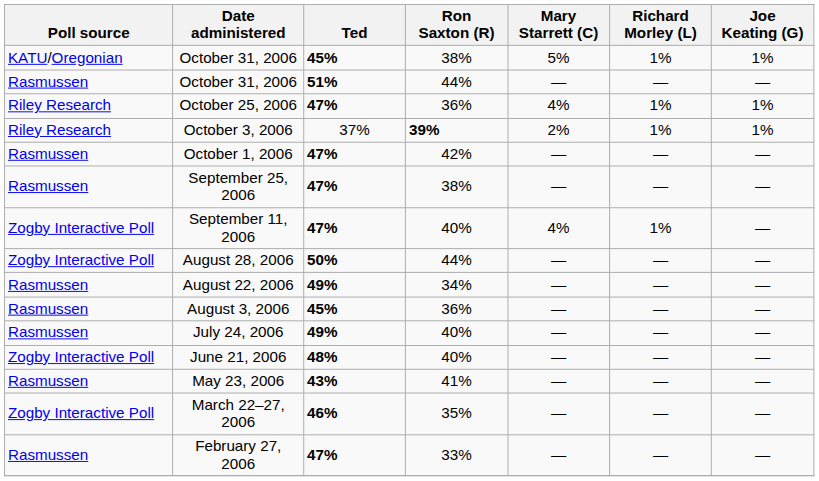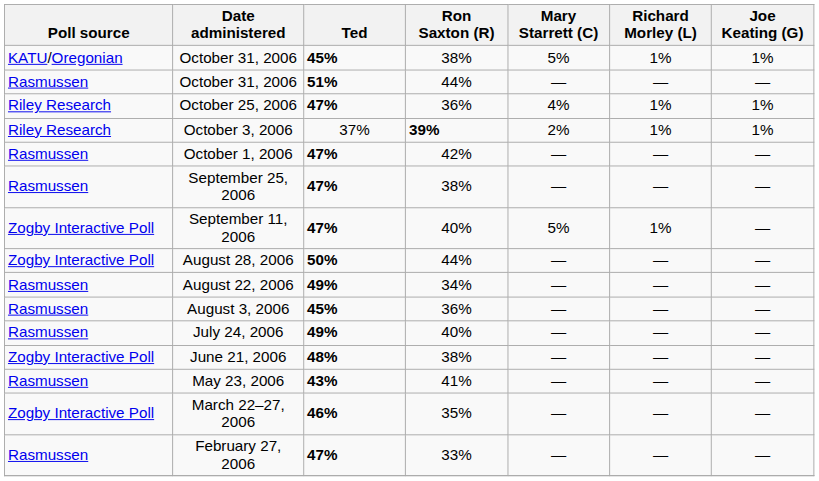September 11, 2006 | Mary Starrett (C): 4% -> 5%
June 21, 2006 | Ron Saxton (R): 40% -> 38%
